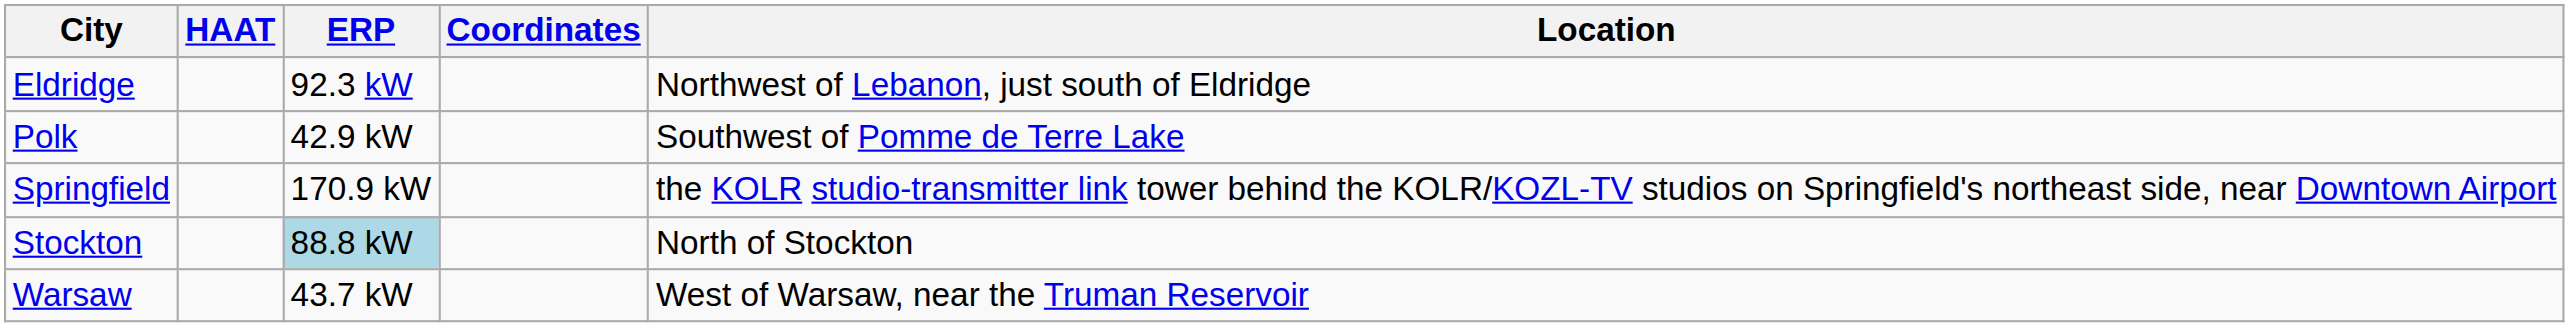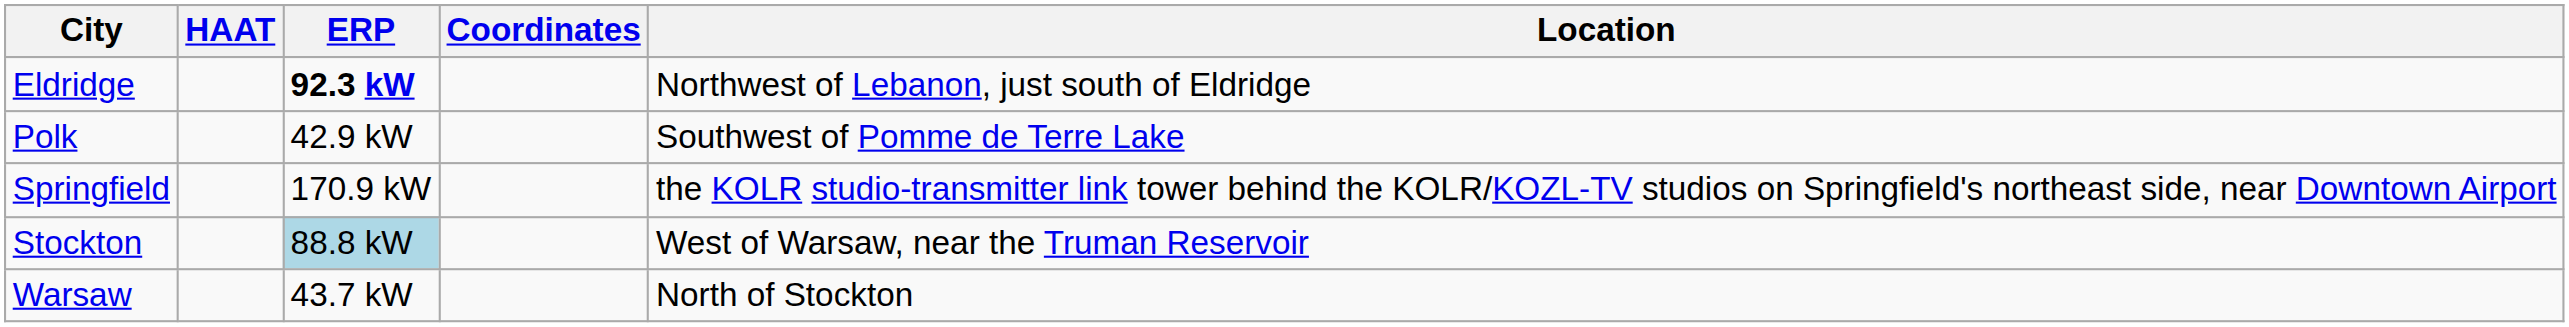Eldridge | ERP: normal -> bold
Stockton | Location: North of Stockton -> West of Warsaw, near the Truman Reservoir
Warsaw | Location: West of Warsaw, near the Truman Reservoir -> North of Stockton
